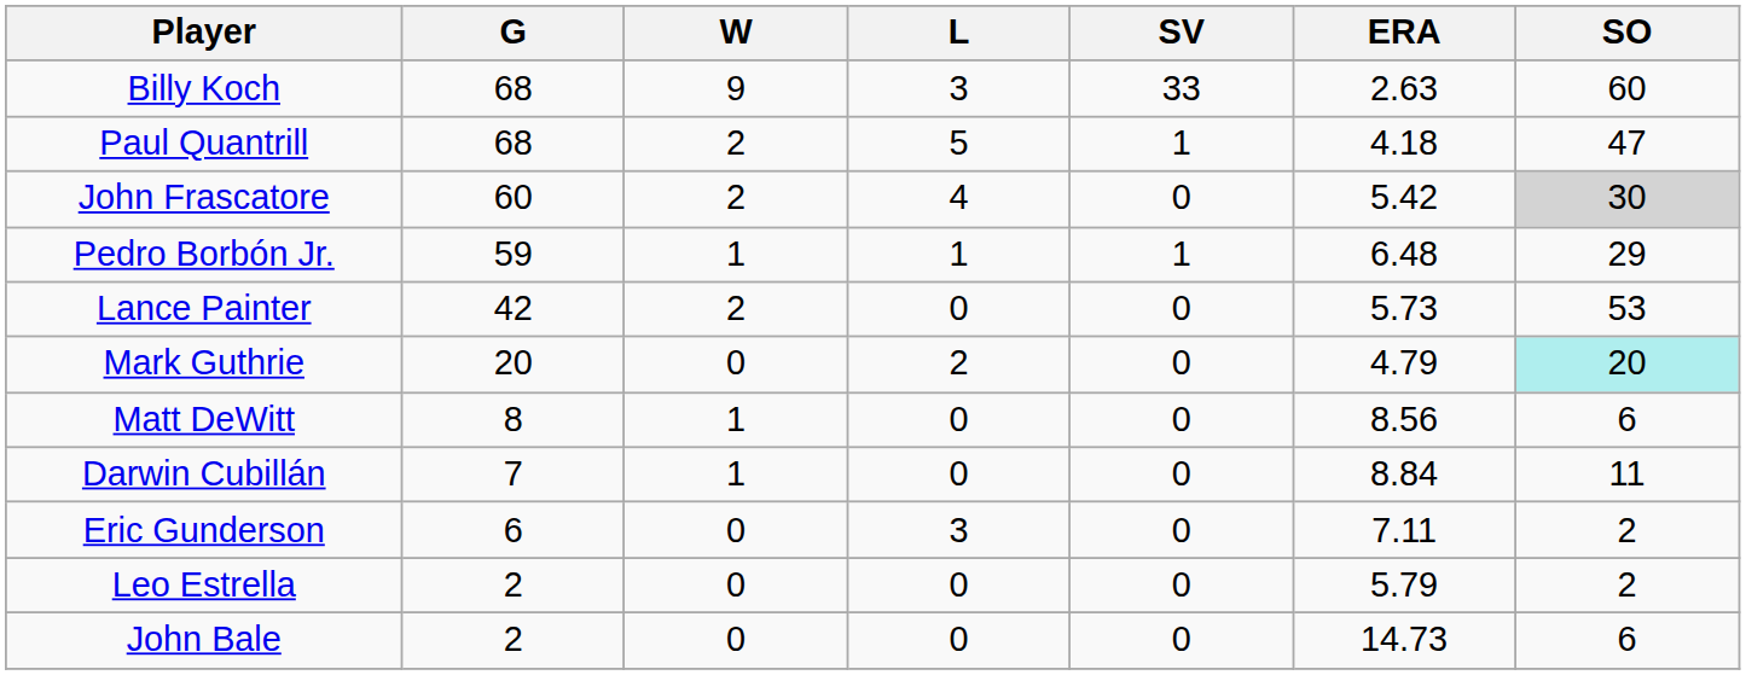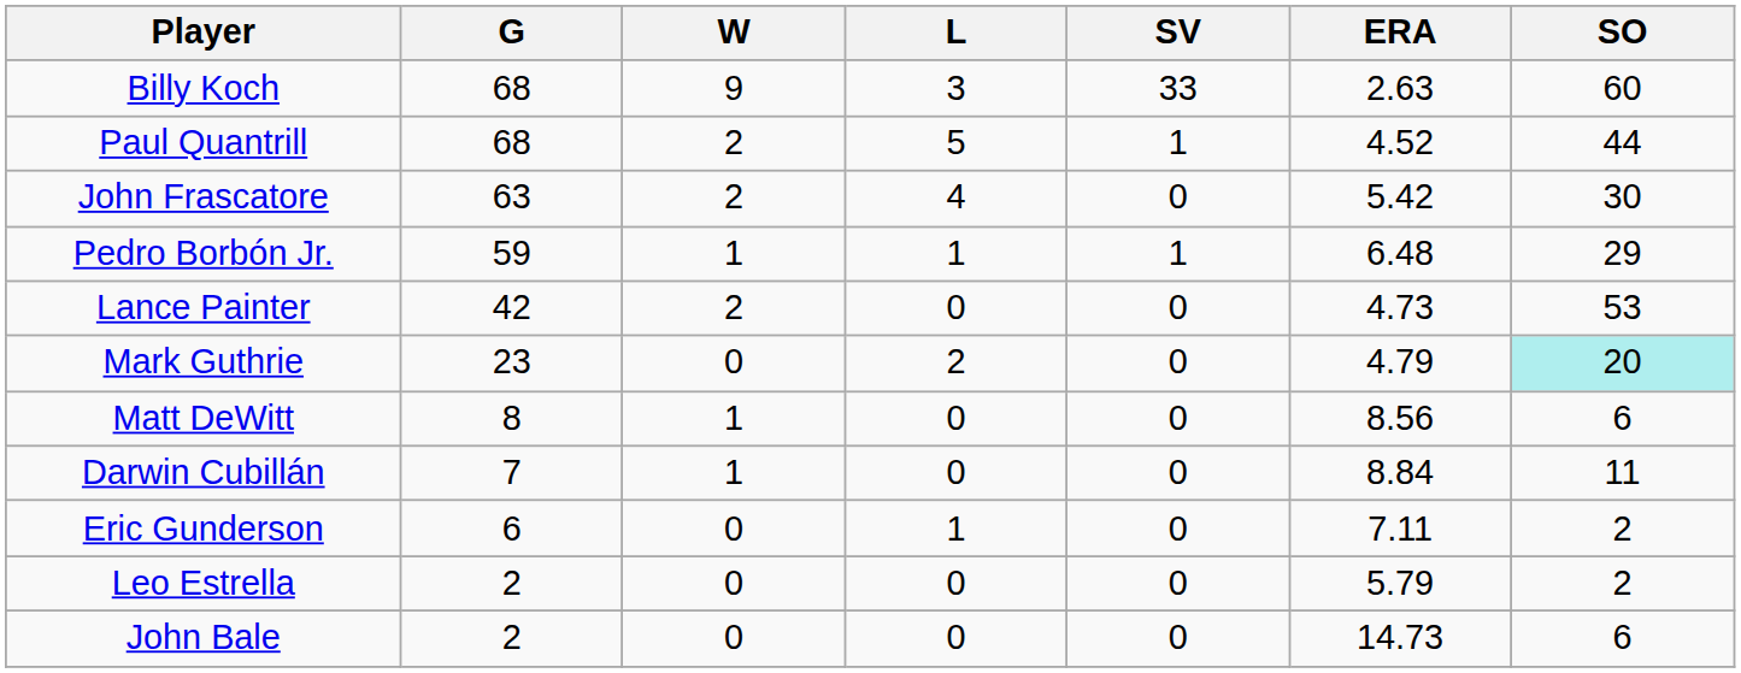Paul Quantrill | ERA: 4.18 -> 4.52
Paul Quantrill | SO: 47 -> 44
John Frascatore | G: 60 -> 63
John Frascatore | SO: lightgrey background -> no background
Lance Painter | ERA: 5.73 -> 4.73
Mark Guthrie | G: 20 -> 23
Eric Gunderson | L: 3 -> 1
